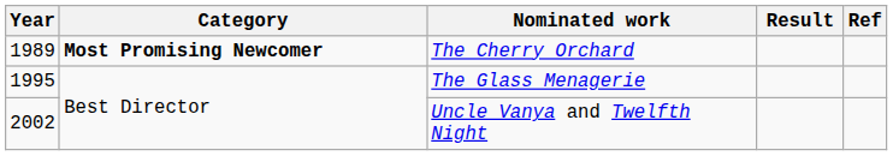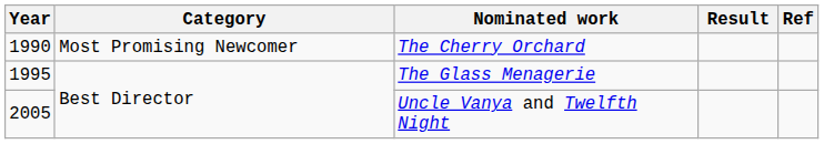The Cherry Orchard | Year: 1989 -> 1990
The Cherry Orchard | Category: bold -> normal
Uncle Vanya and Twelfth Night | Year: 2002 -> 2005
